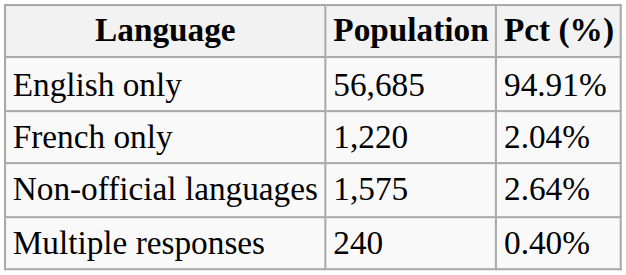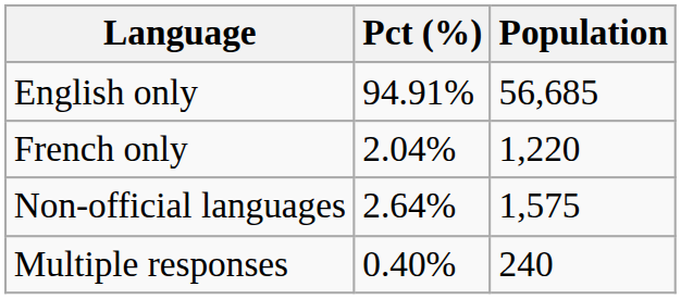columns swapped: Population <-> Pct (%)
